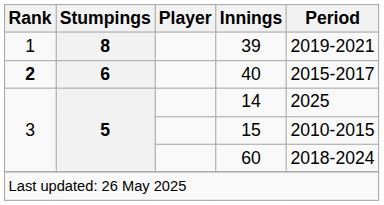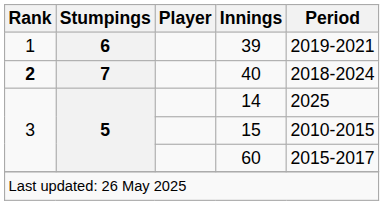39 | Stumpings: 8 -> 6
40 | Stumpings: 6 -> 7
40 | Period: 2015-2017 -> 2018-2024
60 | Period: 2018-2024 -> 2015-2017
